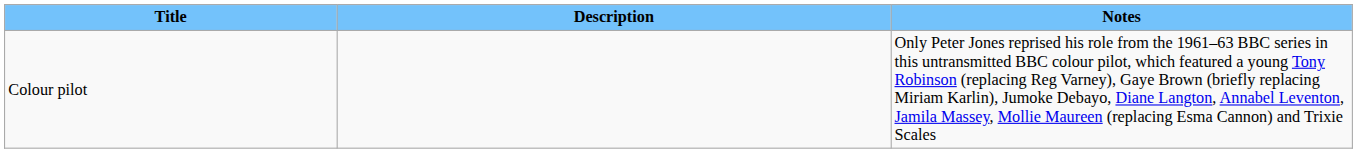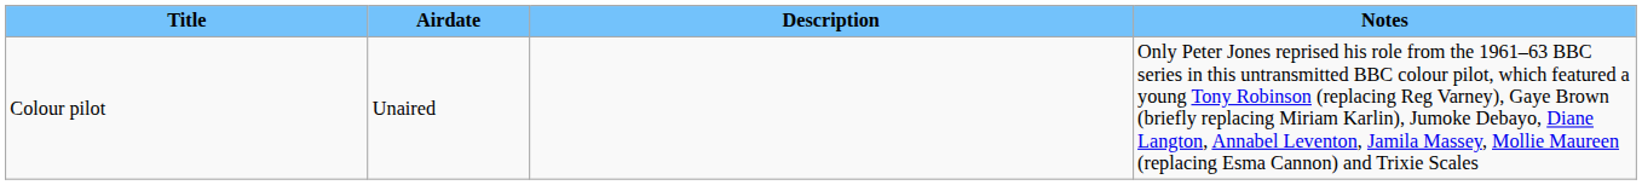+ column: Airdate | Unaired
